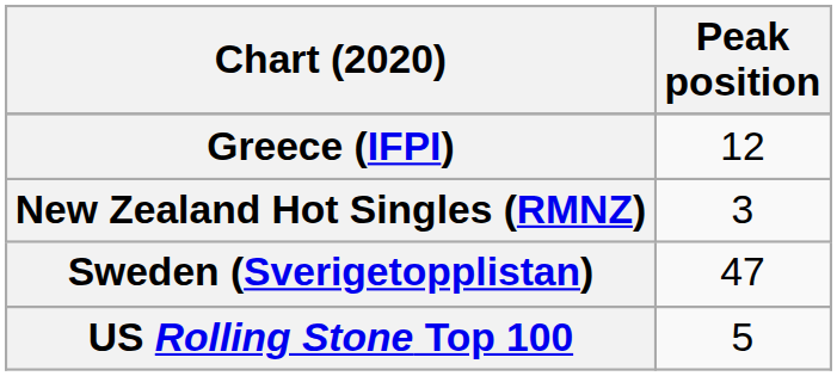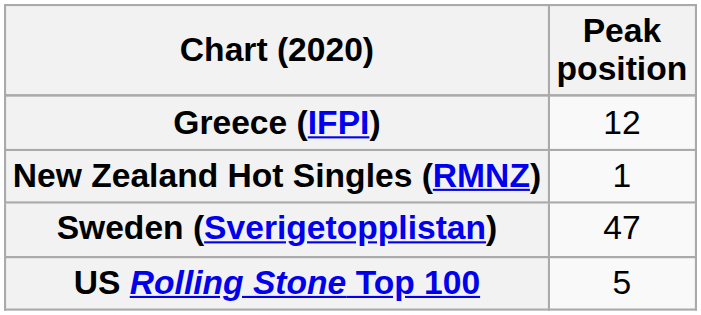New Zealand Hot Singles (RMNZ) | Peak position: 3 -> 1
